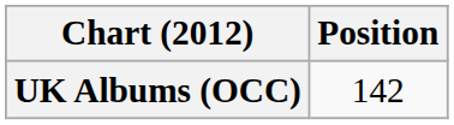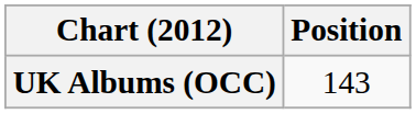UK Albums (OCC) | Position: 142 -> 143
